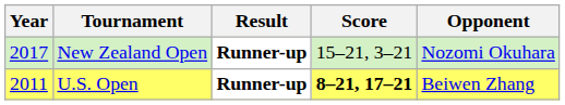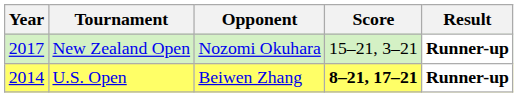columns swapped: Opponent <-> Result
U.S. Open | Year: 2011 -> 2014
